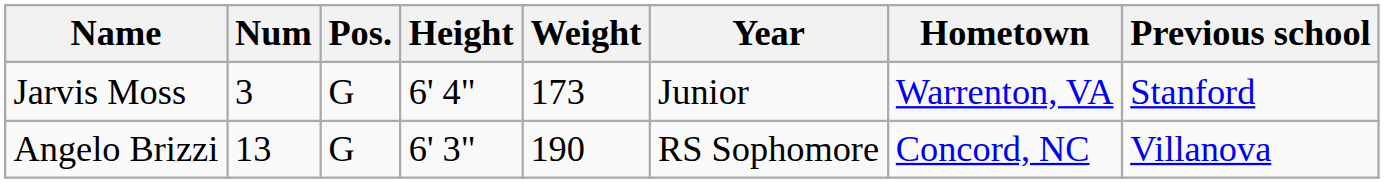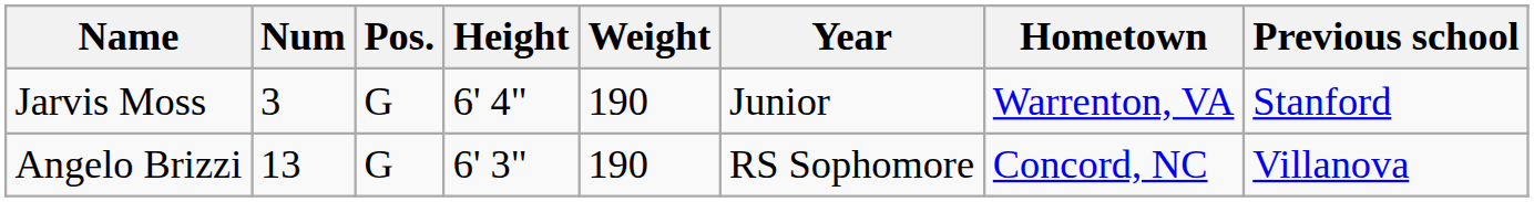Jarvis Moss | Weight: 173 -> 190
